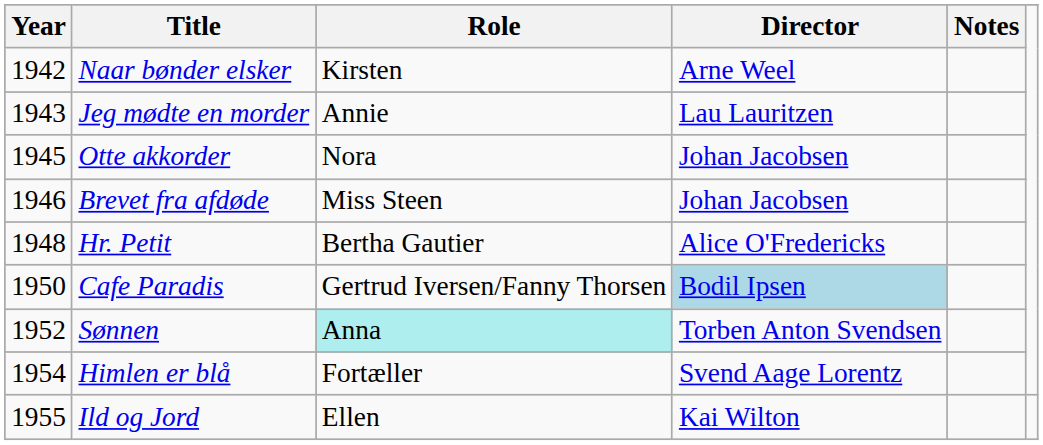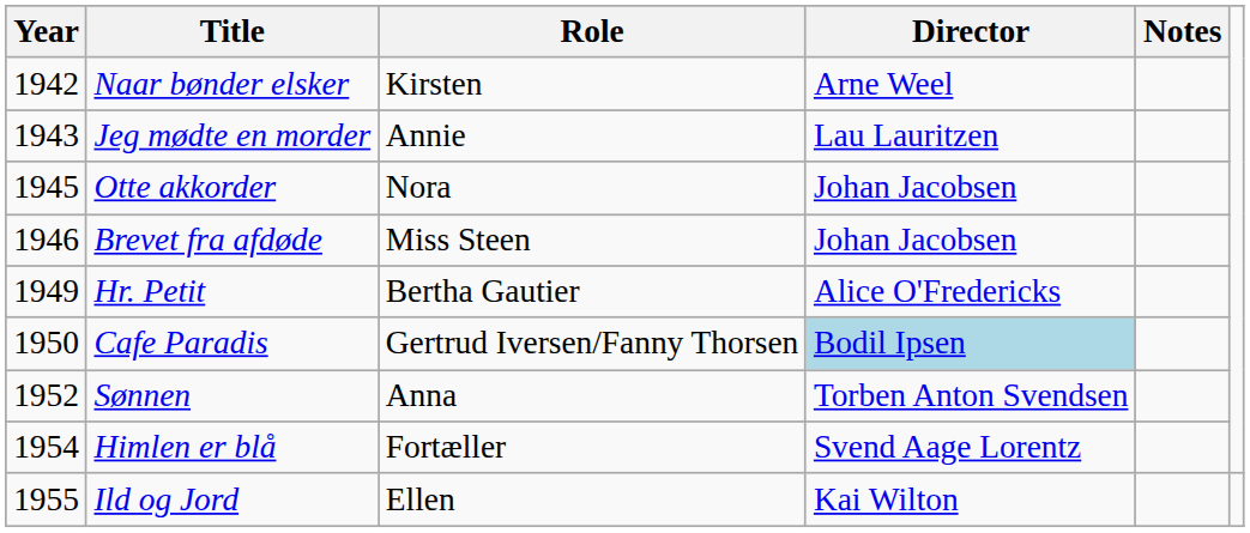Hr. Petit | Year: 1948 -> 1949
Sønnen | Role: paleturquoise background -> no background
